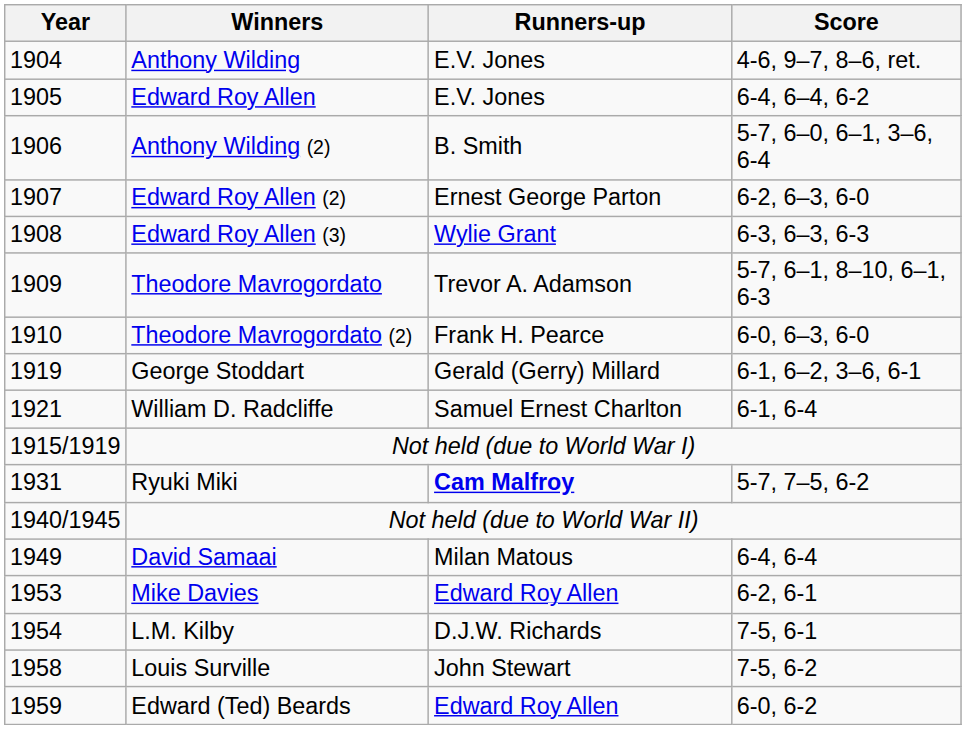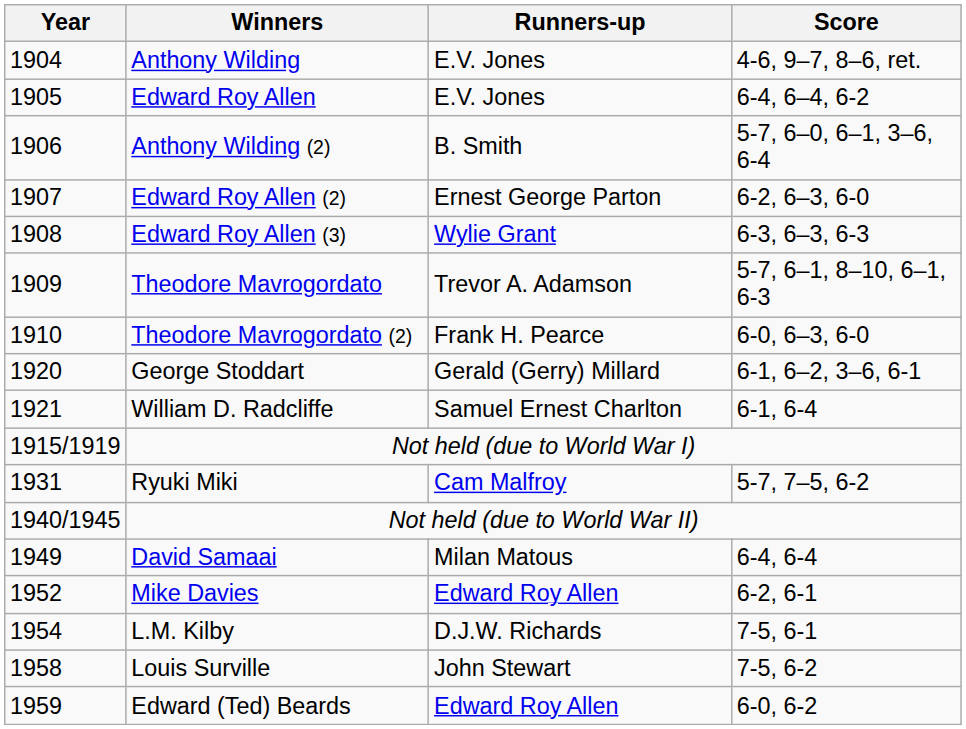George Stoddart | Year: 1919 -> 1920
Ryuki Miki | Runners-up: bold -> normal
Mike Davies | Year: 1953 -> 1952
